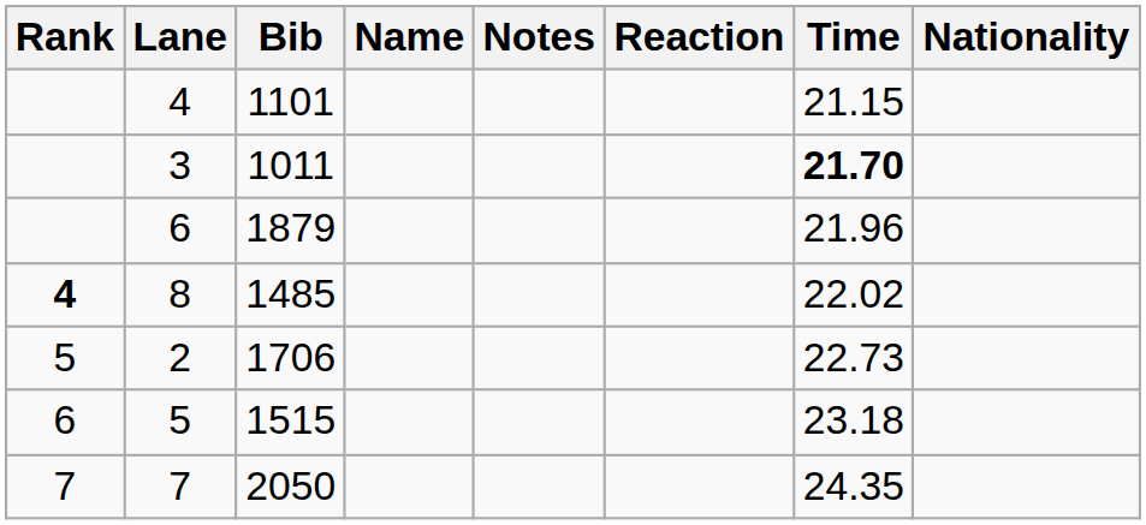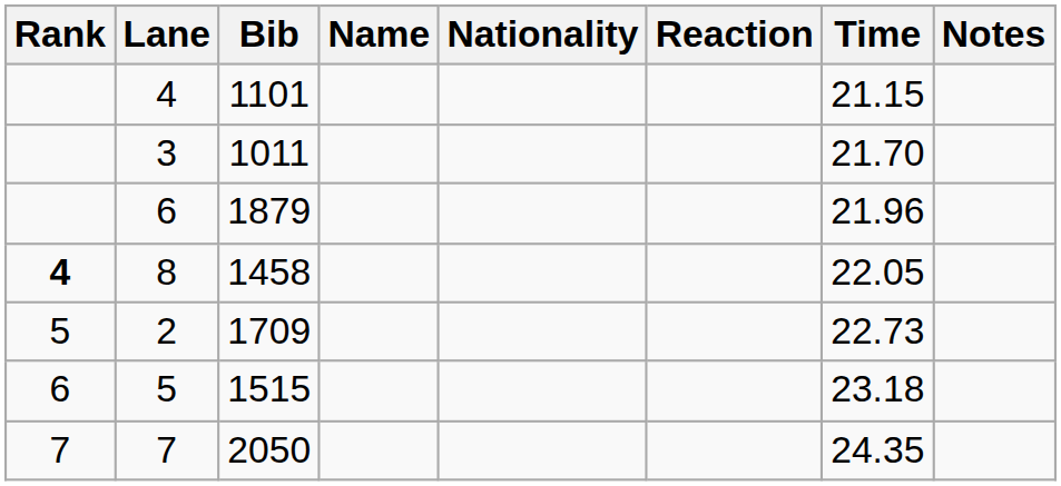columns swapped: Nationality <-> Notes
3 | Time: bold -> normal
8 | Bib: 1485 -> 1458
8 | Time: 22.02 -> 22.05
2 | Bib: 1706 -> 1709
